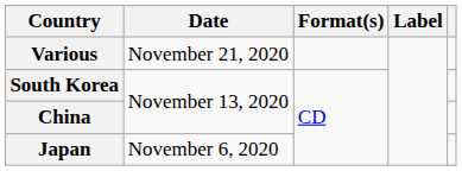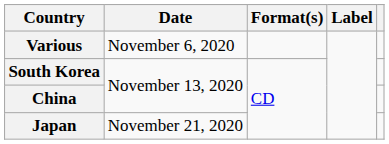Various | Date: November 21, 2020 -> November 6, 2020
Japan | Date: November 6, 2020 -> November 21, 2020
